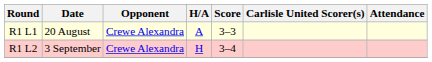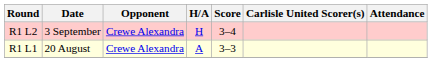rows swapped: R1 L1 <-> R1 L2
